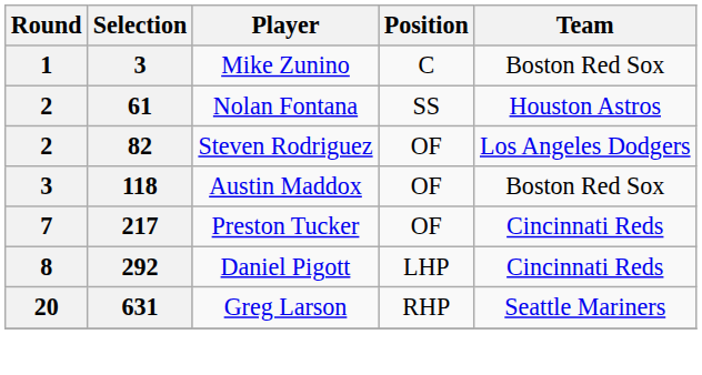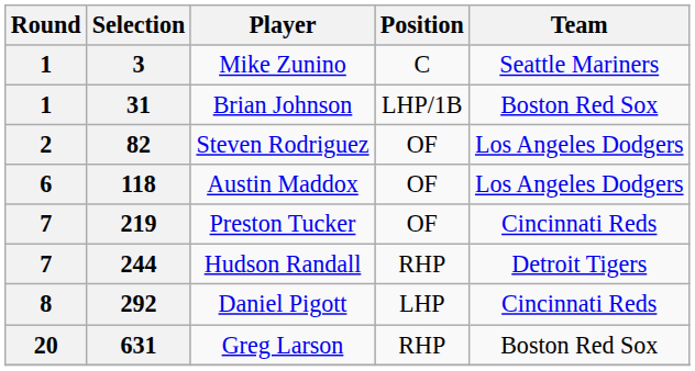Mike Zunino | Team: Boston Red Sox -> Seattle Mariners
+ row: 1 | 31 | Brian Johnson | LHP/1B | Boston Red Sox
- row: 2 | 61 | Nolan Fontana | SS | Houston Astros
Austin Maddox | Round: 3 -> 6
Austin Maddox | Team: Boston Red Sox -> Los Angeles Dodgers
Preston Tucker | Selection: 217 -> 219
+ row: 7 | 244 | Hudson Randall | RHP | Detroit Tigers
Greg Larson | Team: Seattle Mariners -> Boston Red Sox
